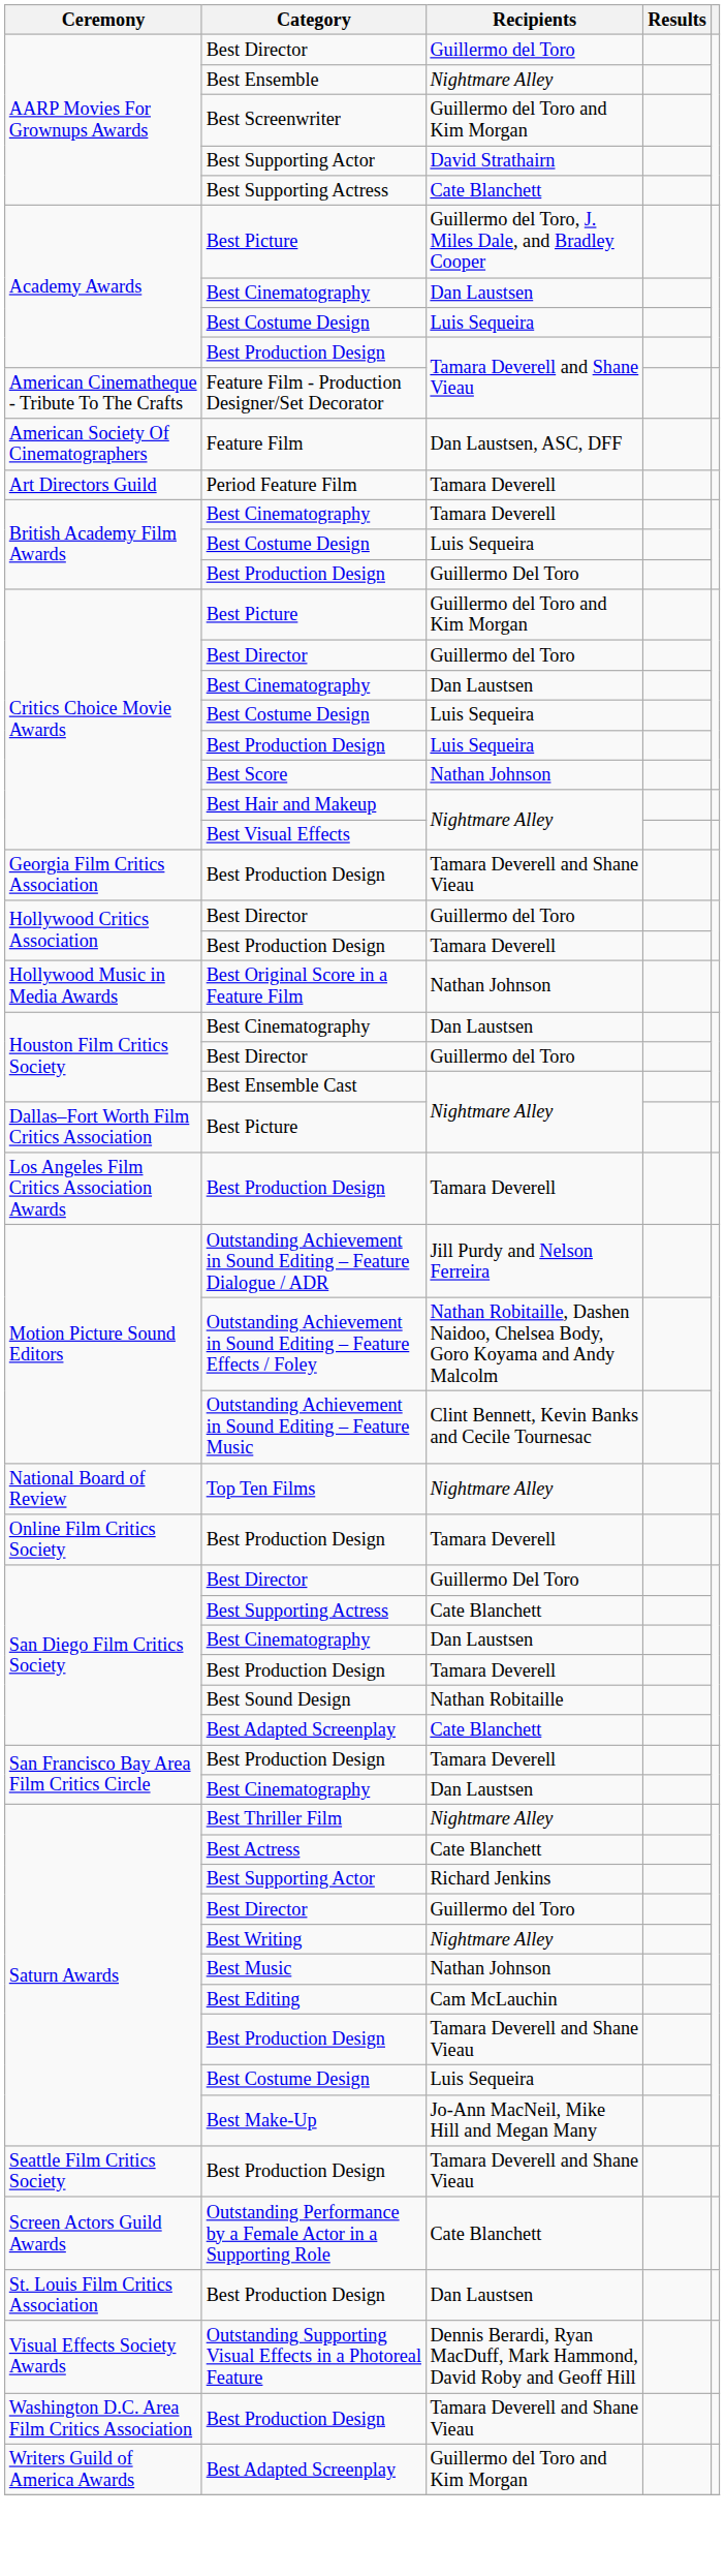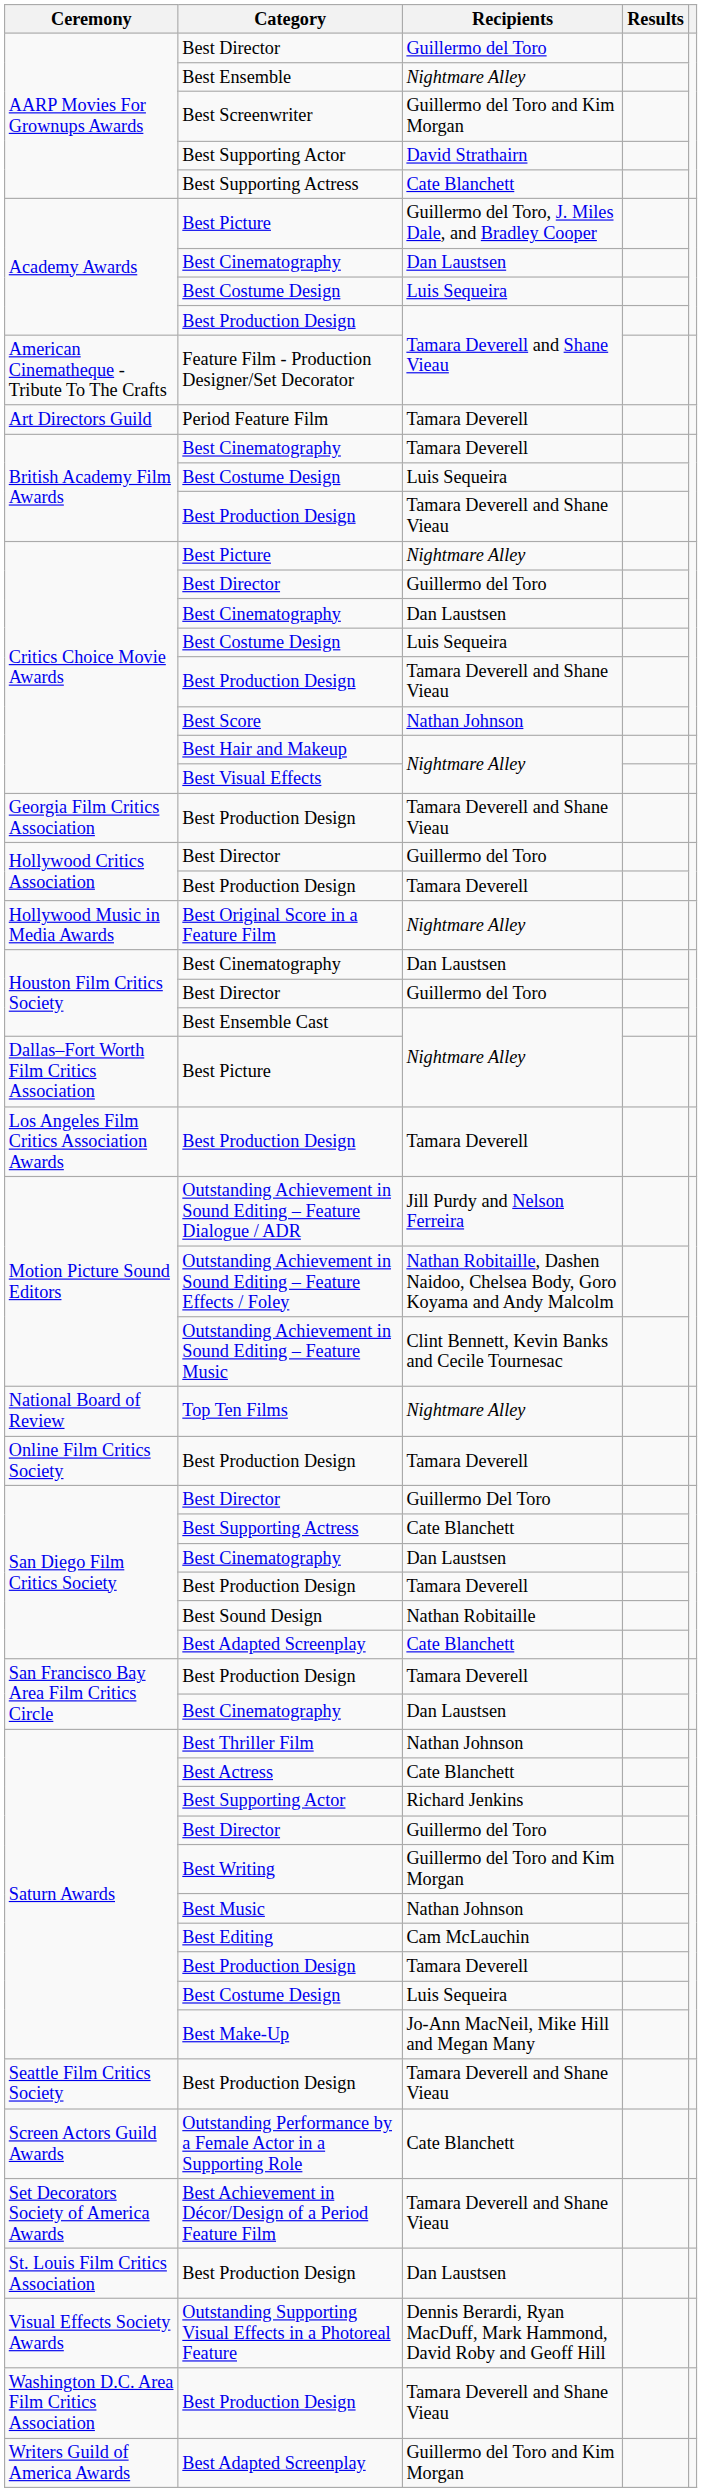- row: American Society Of Cinematographers | Feature Film | Dan Laustsen, ASC, DFF
British Academy Film Awards / Best Production Design | Recipients: Guillermo Del Toro -> Tamara Deverell and Shane Vieau
Critics Choice Movie Awards / Best Picture | Recipients: Guillermo del Toro and Kim Morgan -> Nightmare Alley
Critics Choice Movie Awards / Best Production Design | Recipients: Luis Sequeira -> Tamara Deverell and Shane Vieau
Best Original Score in a Feature Film | Recipients: Nathan Johnson -> Nightmare Alley
Best Thriller Film | Recipients: Nightmare Alley -> Nathan Johnson
Best Writing | Recipients: Nightmare Alley -> Guillermo del Toro and Kim Morgan
Saturn Awards / Best Production Design | Recipients: Tamara Deverell and Shane Vieau -> Tamara Deverell
+ row: Set Decorators Society of America Awards | Best Achievement in Décor/Design of a Period Feature Film | Tamara Deverell and Shane Vieau
